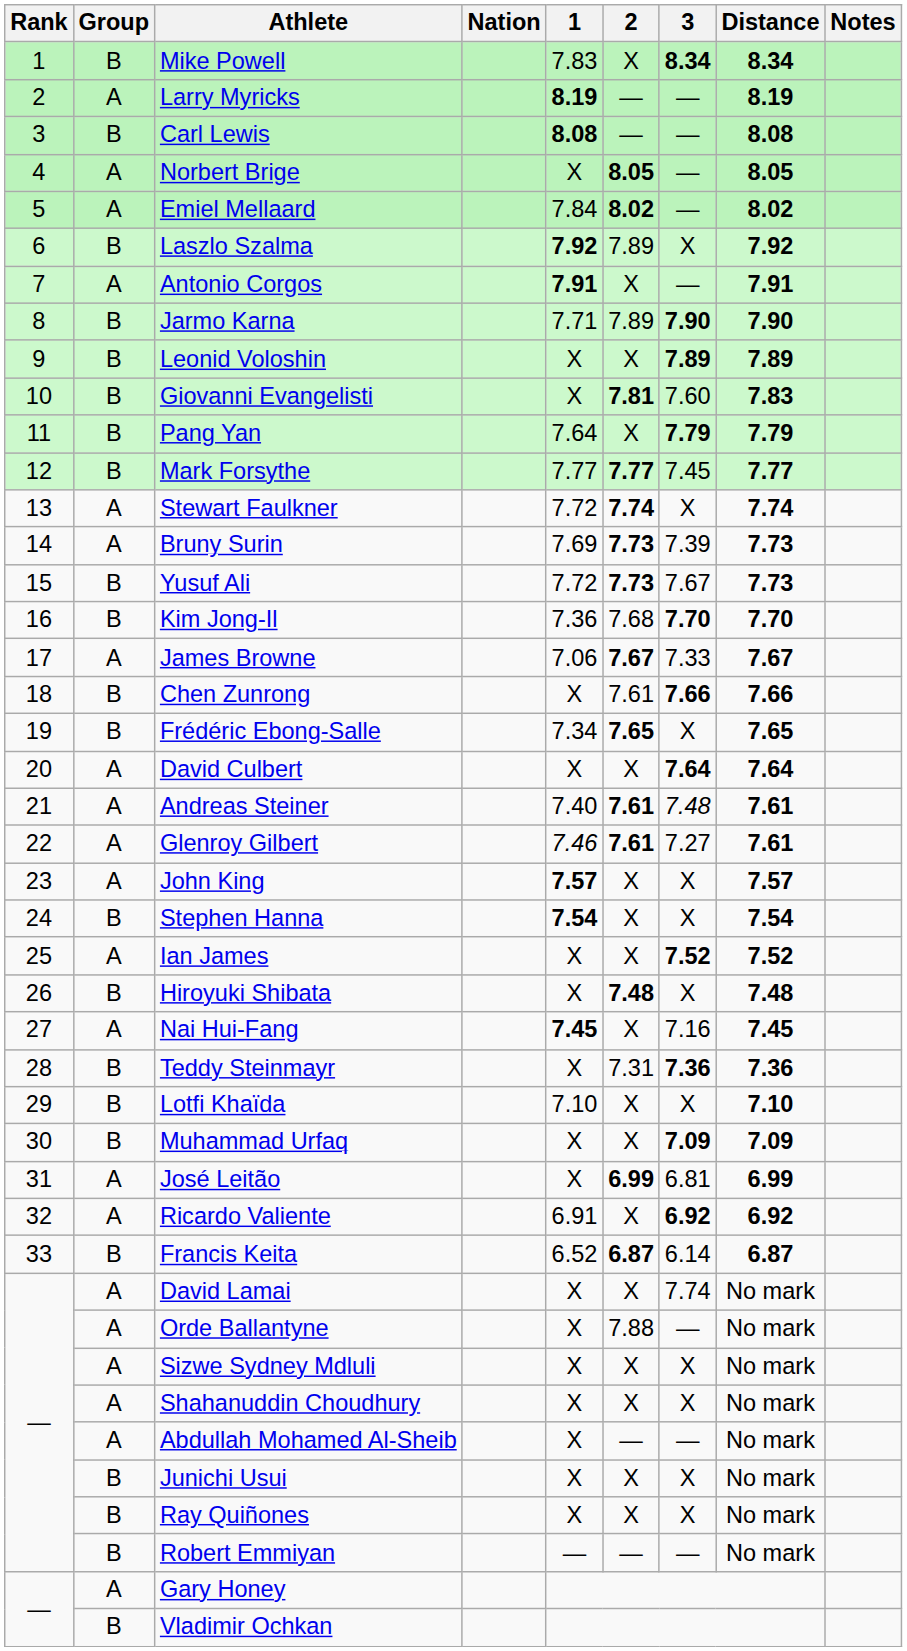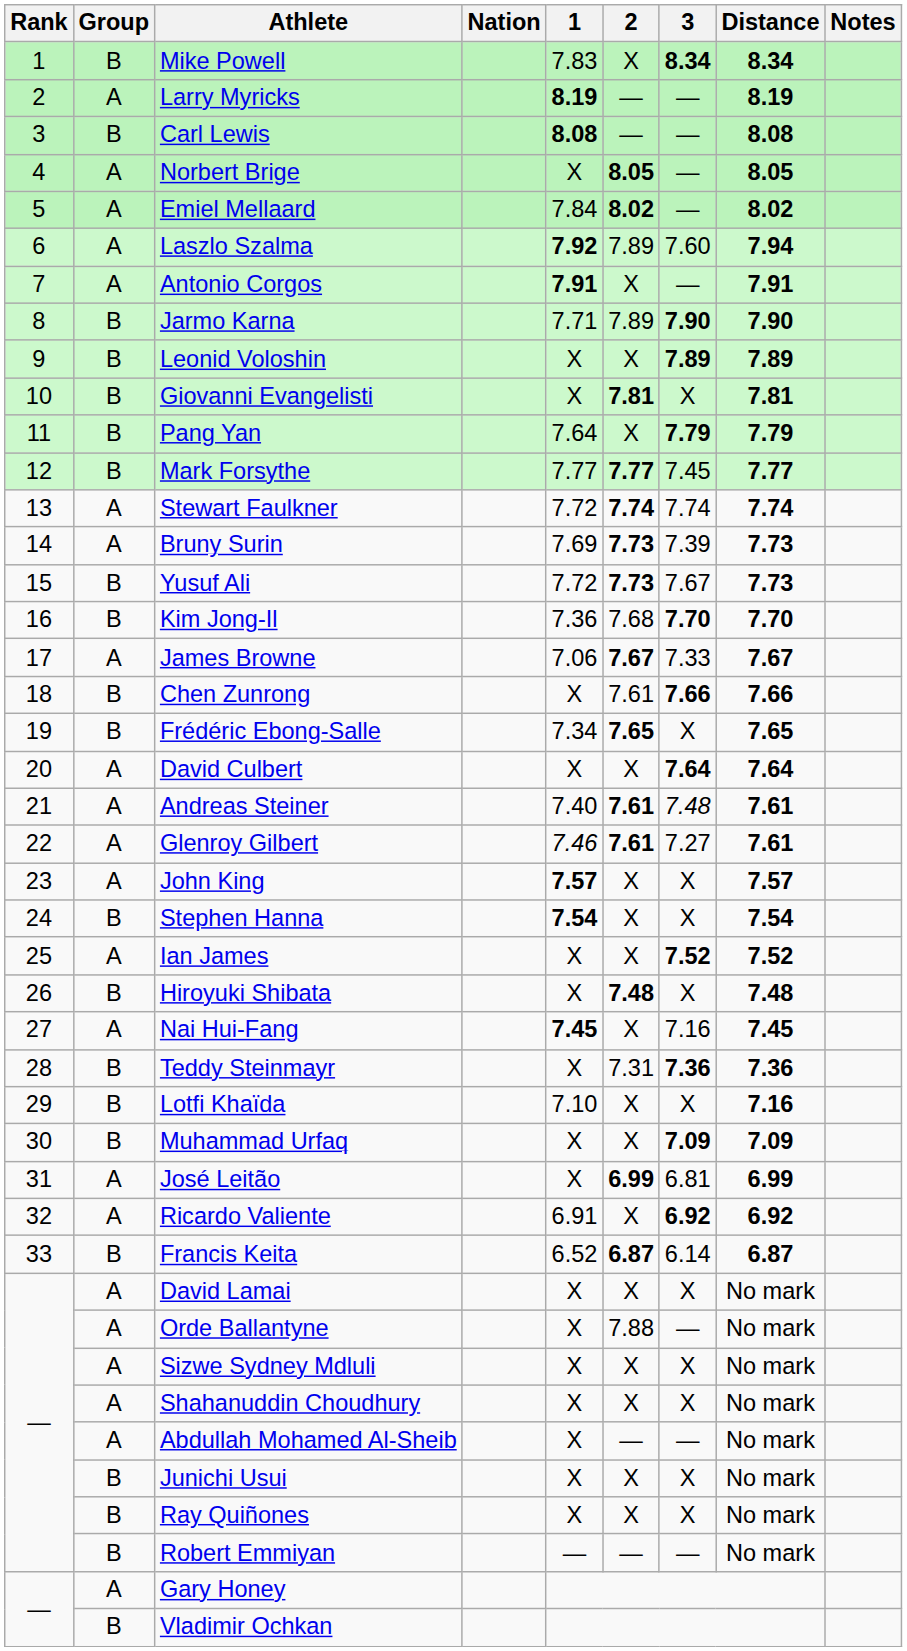Laszlo Szalma | Group: B -> A
Laszlo Szalma | 3: X -> 7.60
Laszlo Szalma | Distance: 7.92 -> 7.94
Giovanni Evangelisti | 3: 7.60 -> X
Giovanni Evangelisti | Distance: 7.83 -> 7.81
Stewart Faulkner | 3: X -> 7.74
Lotfi Khaïda | Distance: 7.10 -> 7.16
David Lamai | 3: 7.74 -> X
